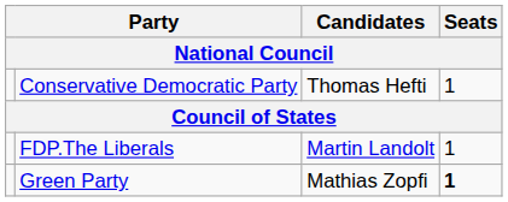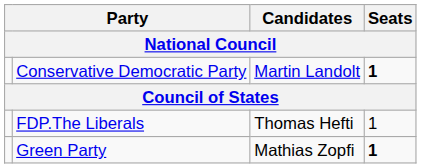Conservative Democratic Party | Candidates / National Council: Thomas Hefti -> Martin Landolt
Conservative Democratic Party | Seats / National Council: normal -> bold
FDP.The Liberals | Candidates / National Council: Martin Landolt -> Thomas Hefti
